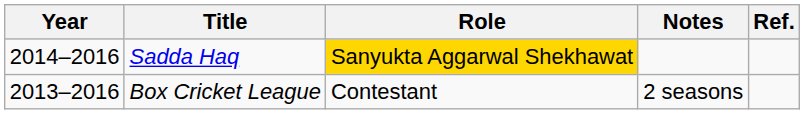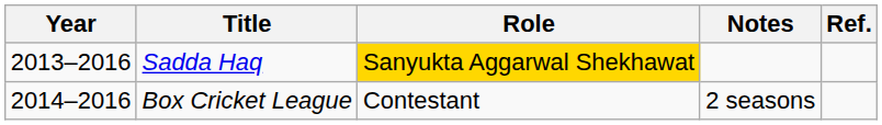Sadda Haq | Year: 2014–2016 -> 2013–2016
Box Cricket League | Year: 2013–2016 -> 2014–2016
